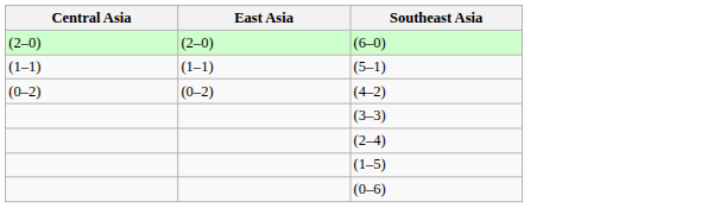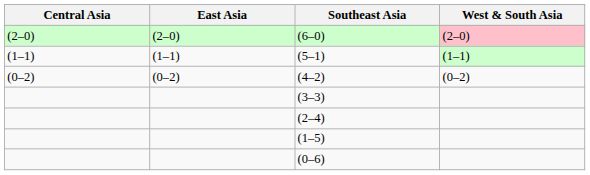+ column: West & South Asia | (2–0) | (1–1) | (0–2)
